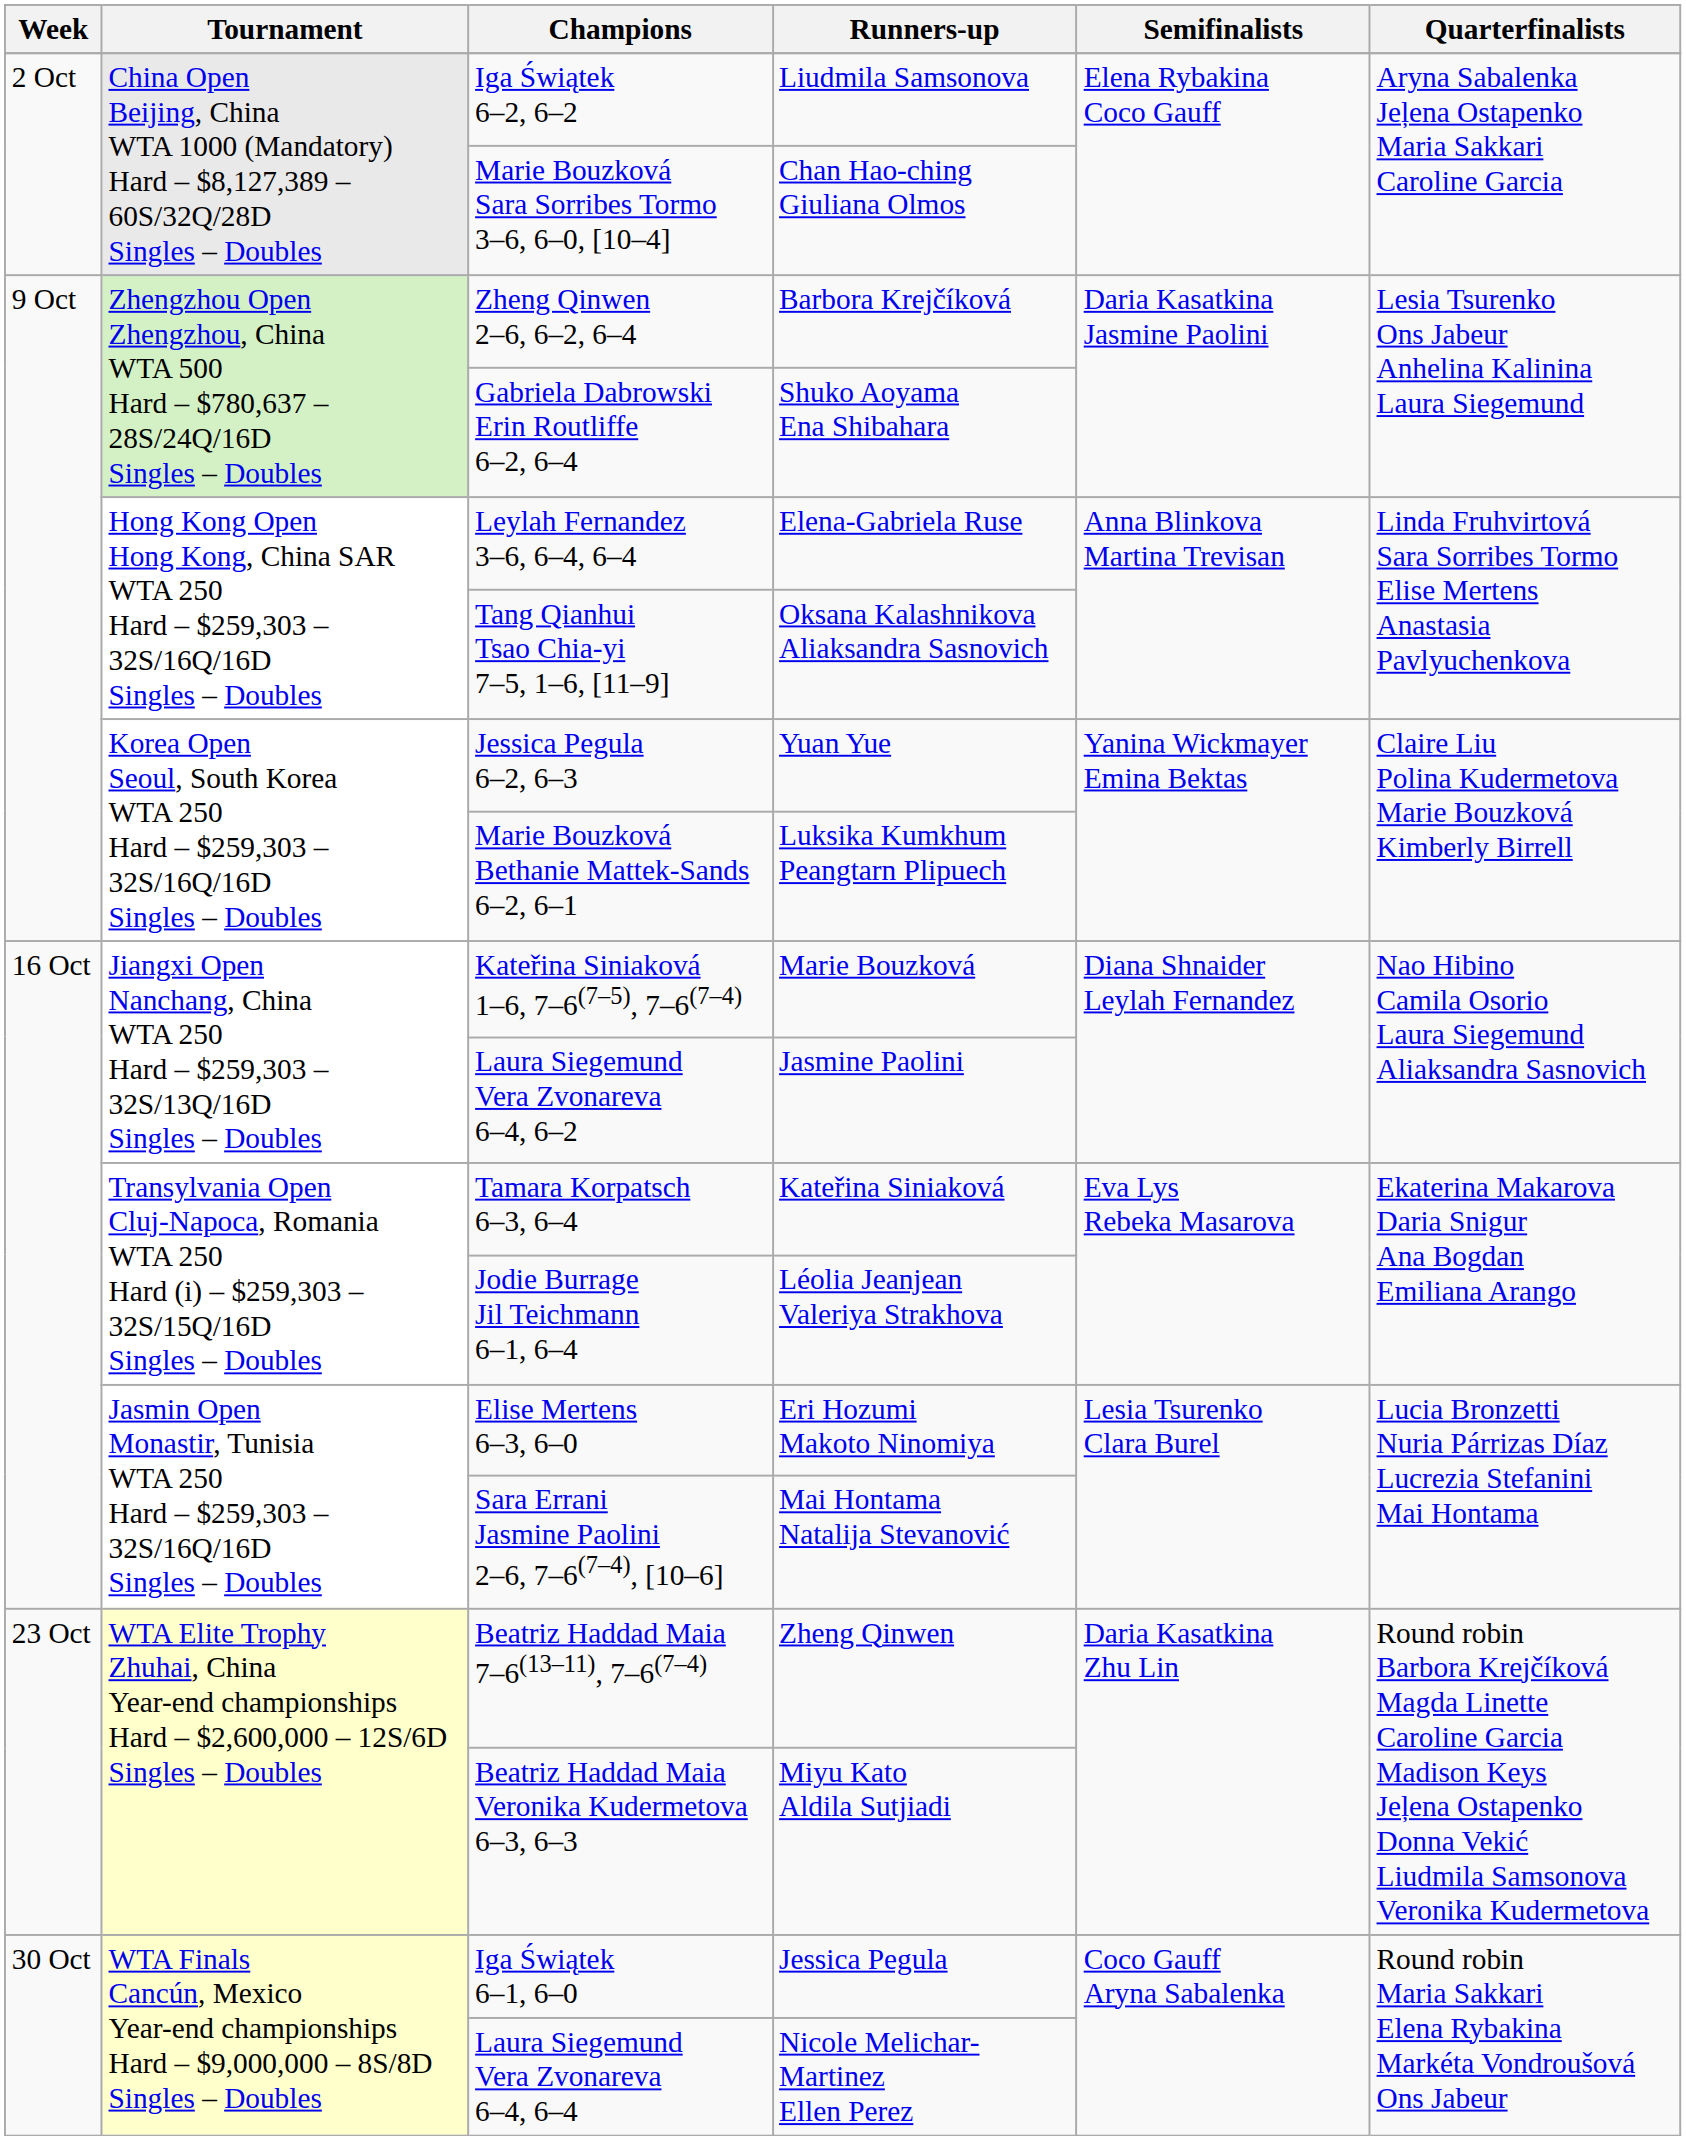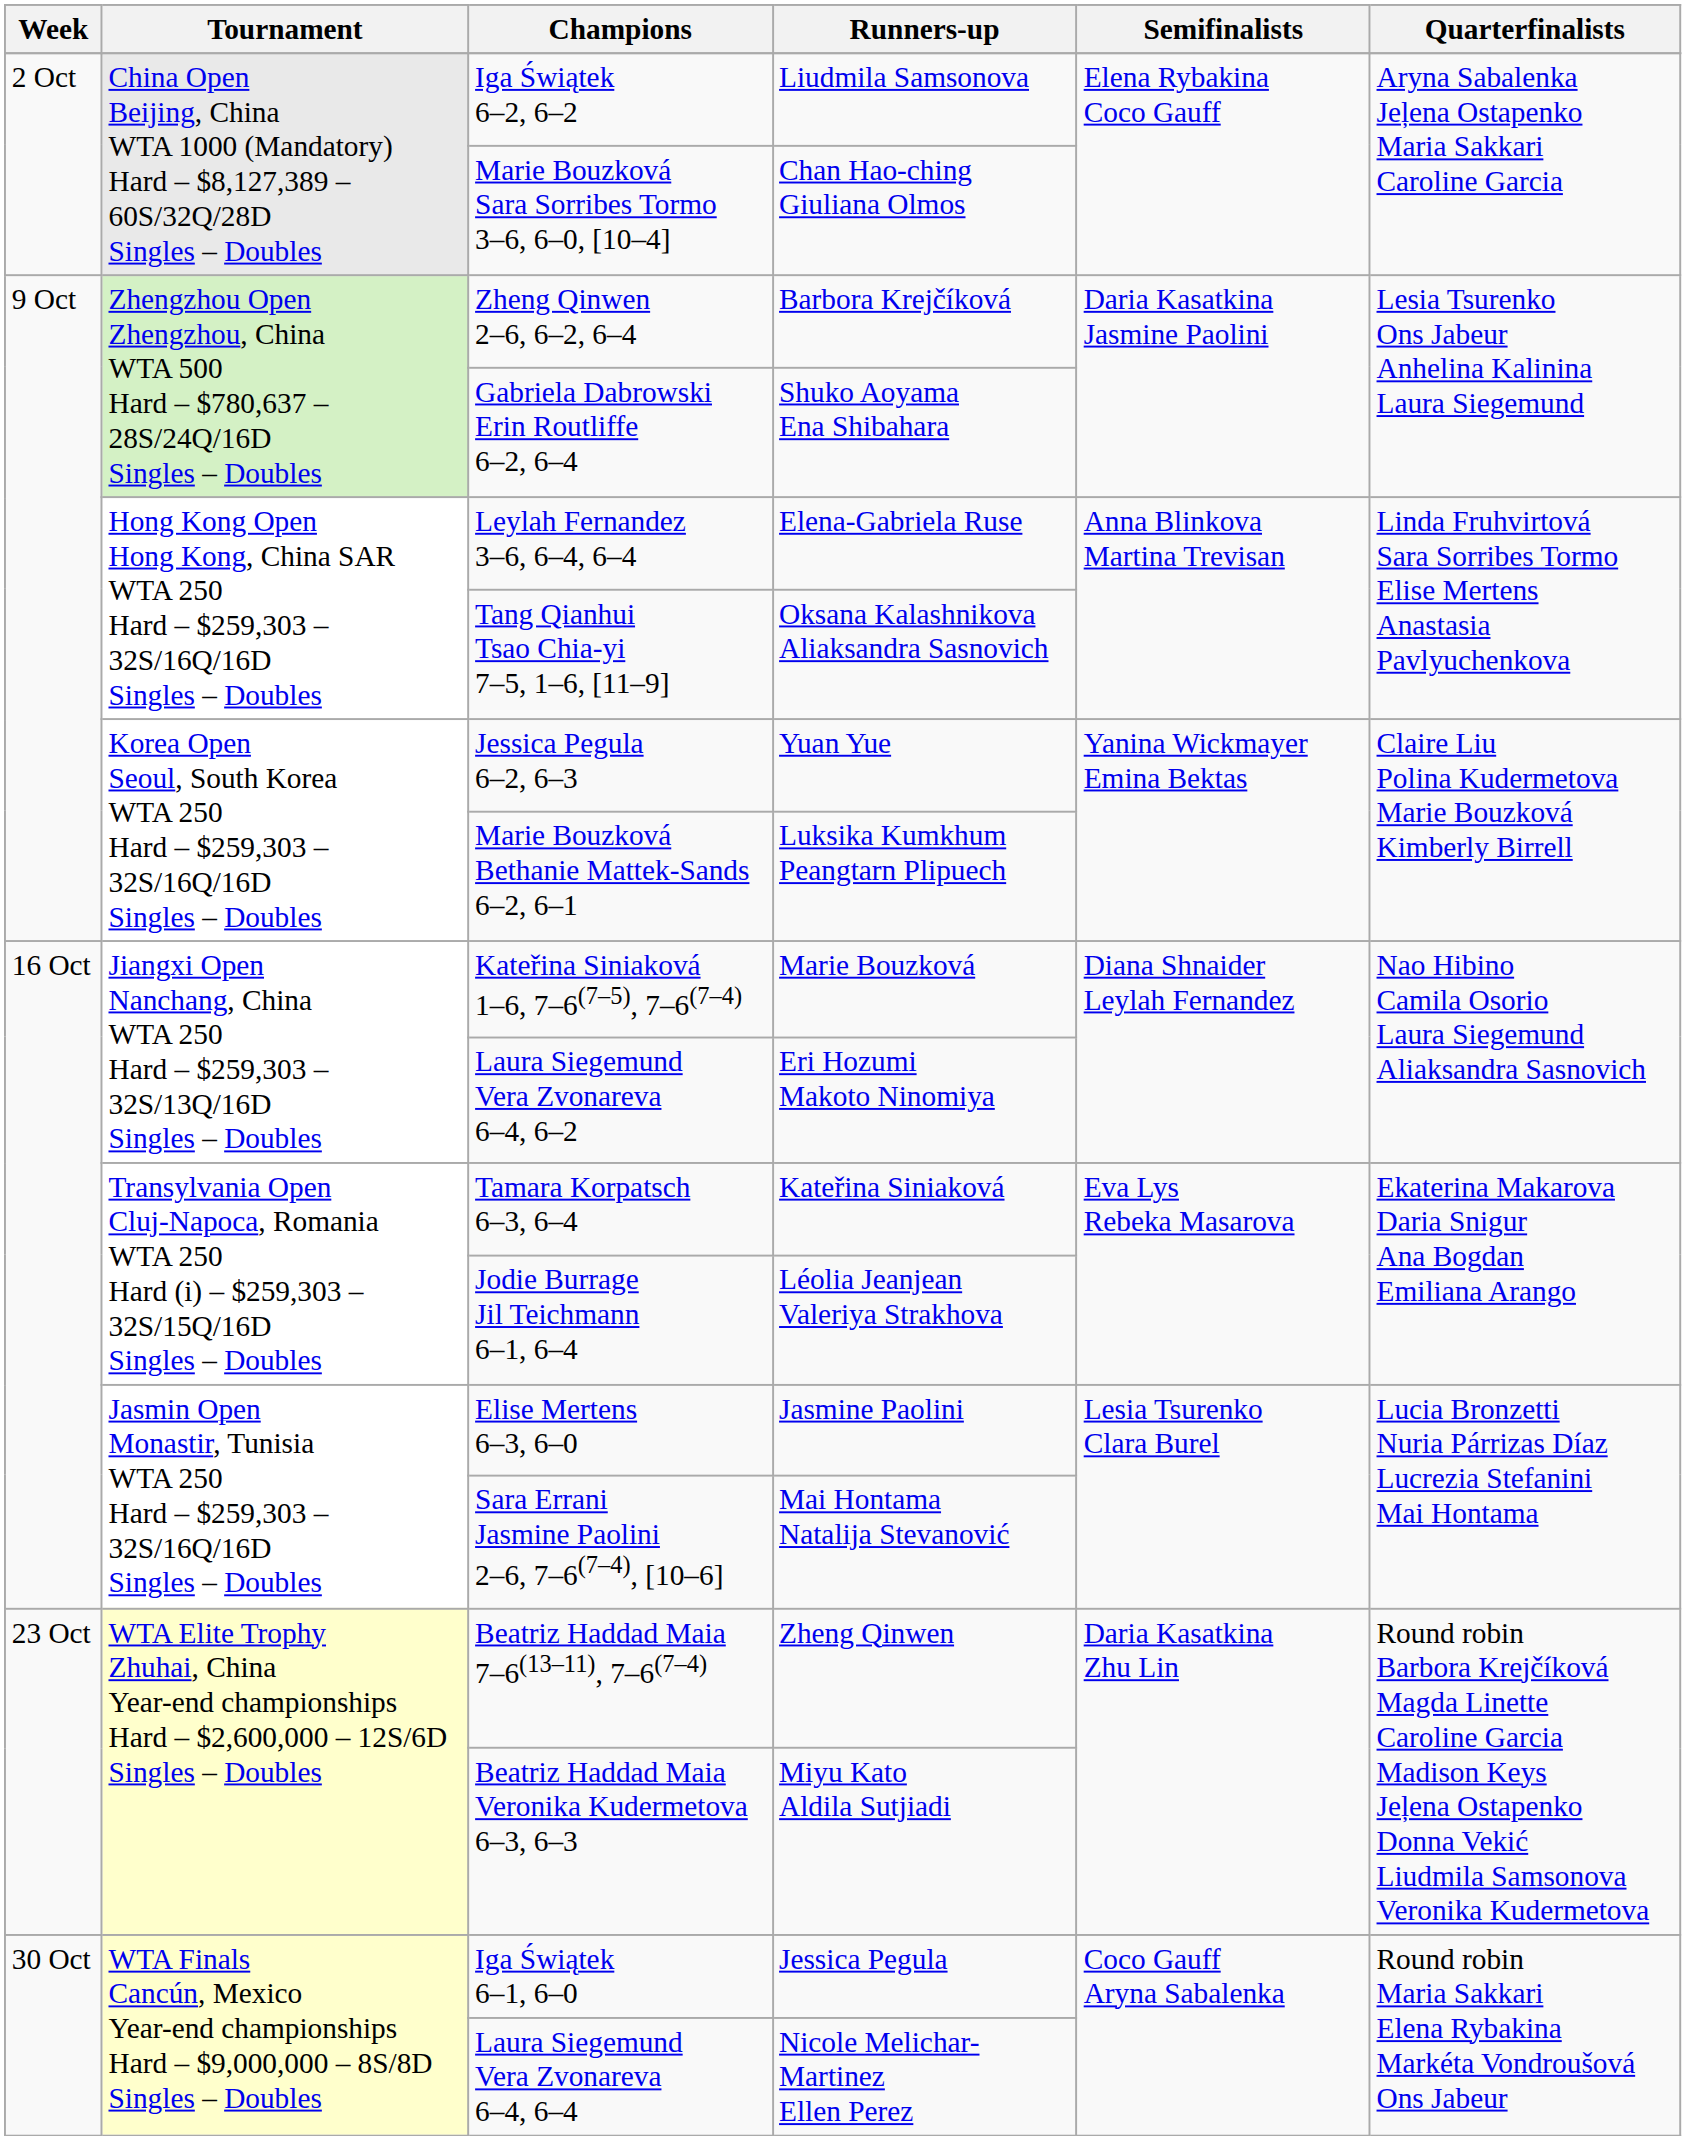Laura Siegemund Vera Zvonareva 6–4, 6–2 | Runners-up: Jasmine Paolini -> Eri Hozumi Makoto Ninomiya
Elise Mertens 6–3, 6–0 | Runners-up: Eri Hozumi Makoto Ninomiya -> Jasmine Paolini
